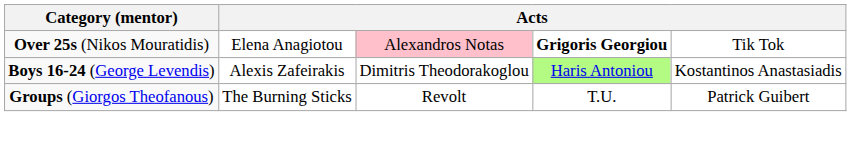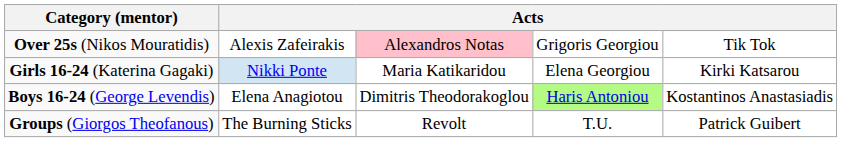Over 25s (Nikos Mouratidis) | column 2: Elena Anagiotou -> Alexis Zafeirakis
Over 25s (Nikos Mouratidis) | column 4: bold -> normal
+ row: Girls 16-24 (Katerina Gagaki) | Nikki Ponte | Maria Katikaridou | Elena Georgiou | Kirki Katsarou
Boys 16-24 (George Levendis) | column 2: Alexis Zafeirakis -> Elena Anagiotou
